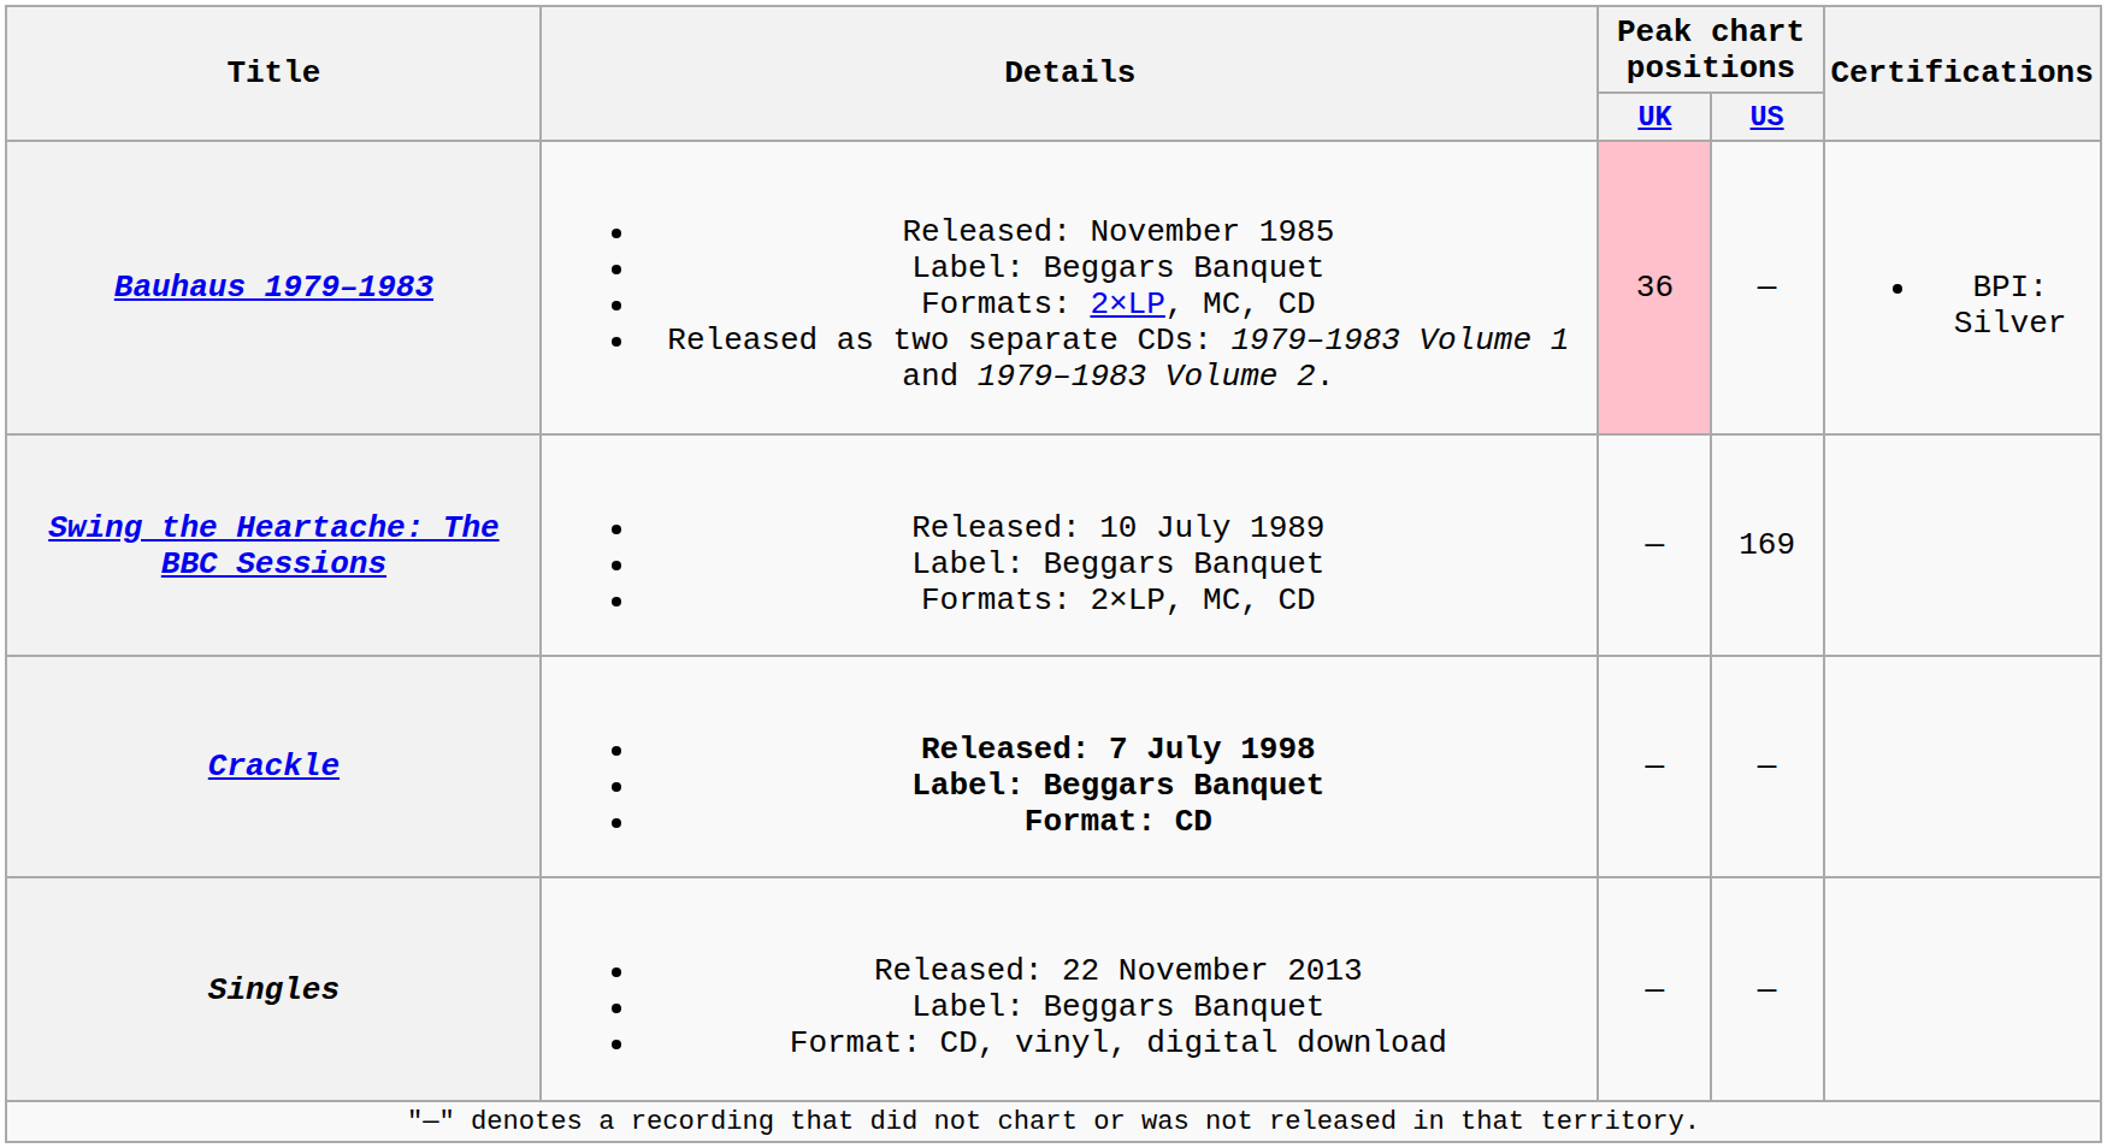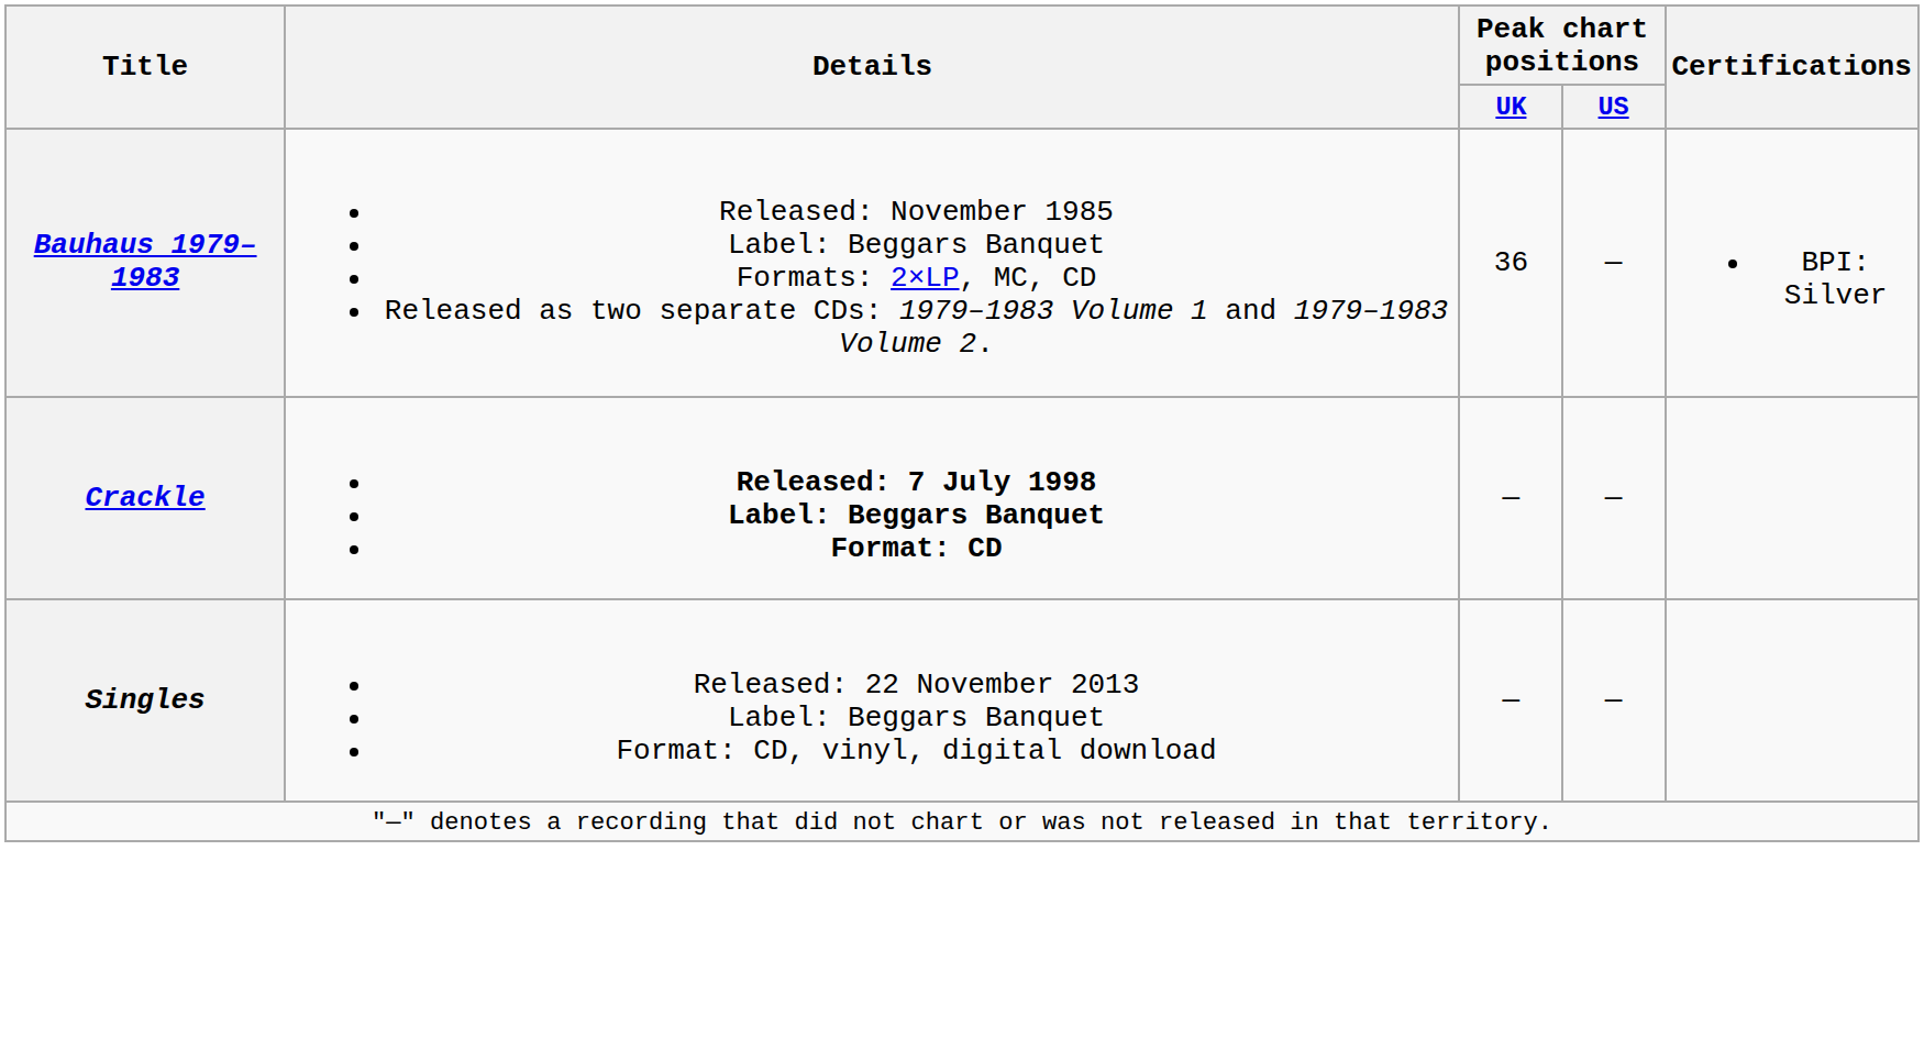Bauhaus 1979–1983 | Peak chart positions / UK: pink background -> no background
- row: Swing the Heartache: The BBC Sessions | Released: 10 July 1989 Label: Beggars Banquet Formats: 2×LP, MC, CD | — | 169
